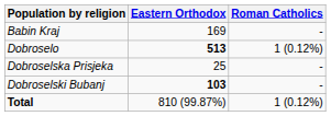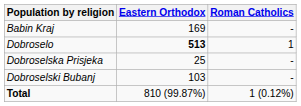Dobroselo | Roman Catholics: 1 (0.12%) -> 1
Dobroselski Bubanj | Eastern Orthodox: bold -> normal
